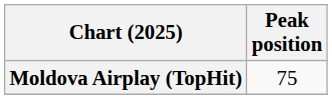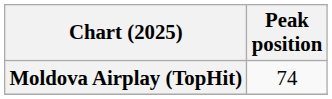Moldova Airplay (TopHit) | Peak position: 75 -> 74
